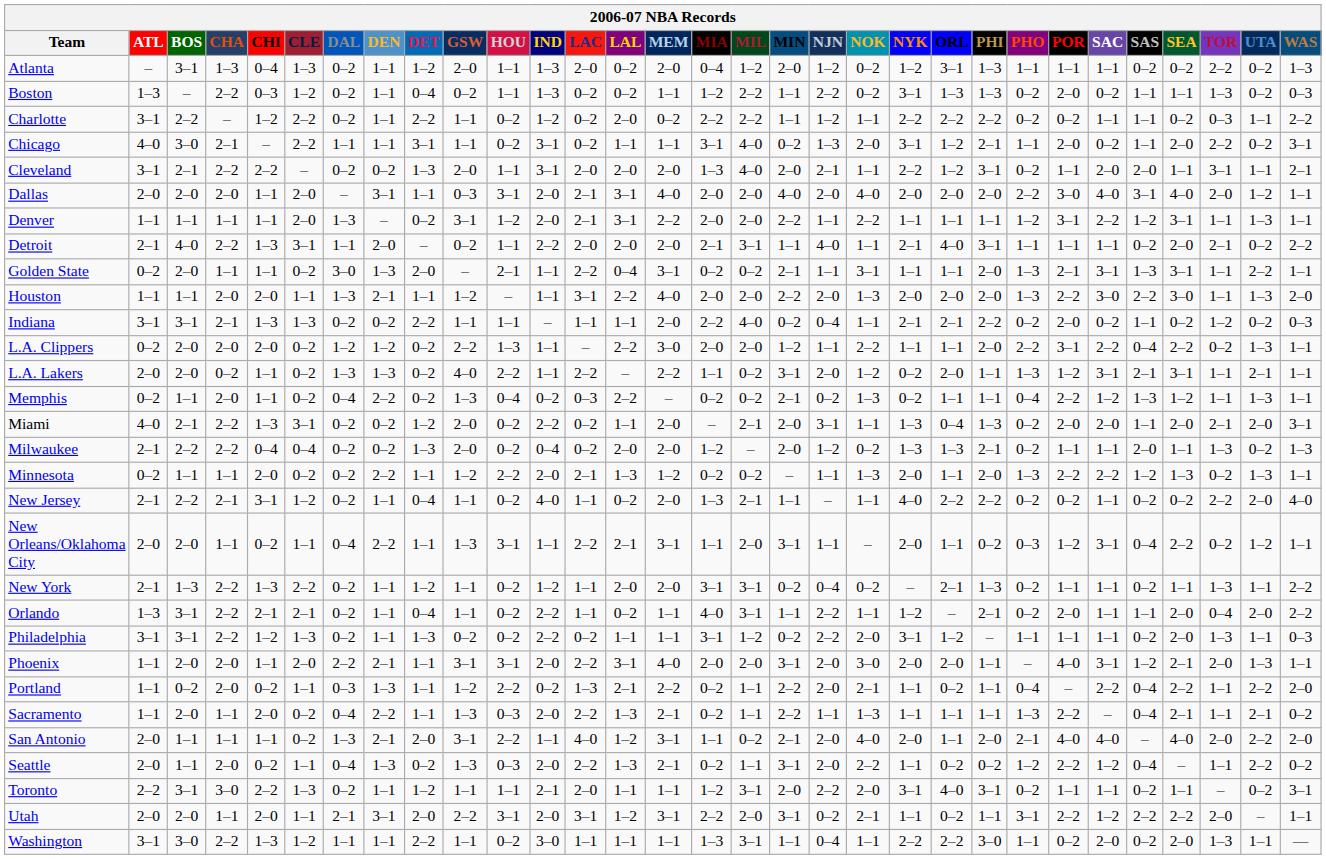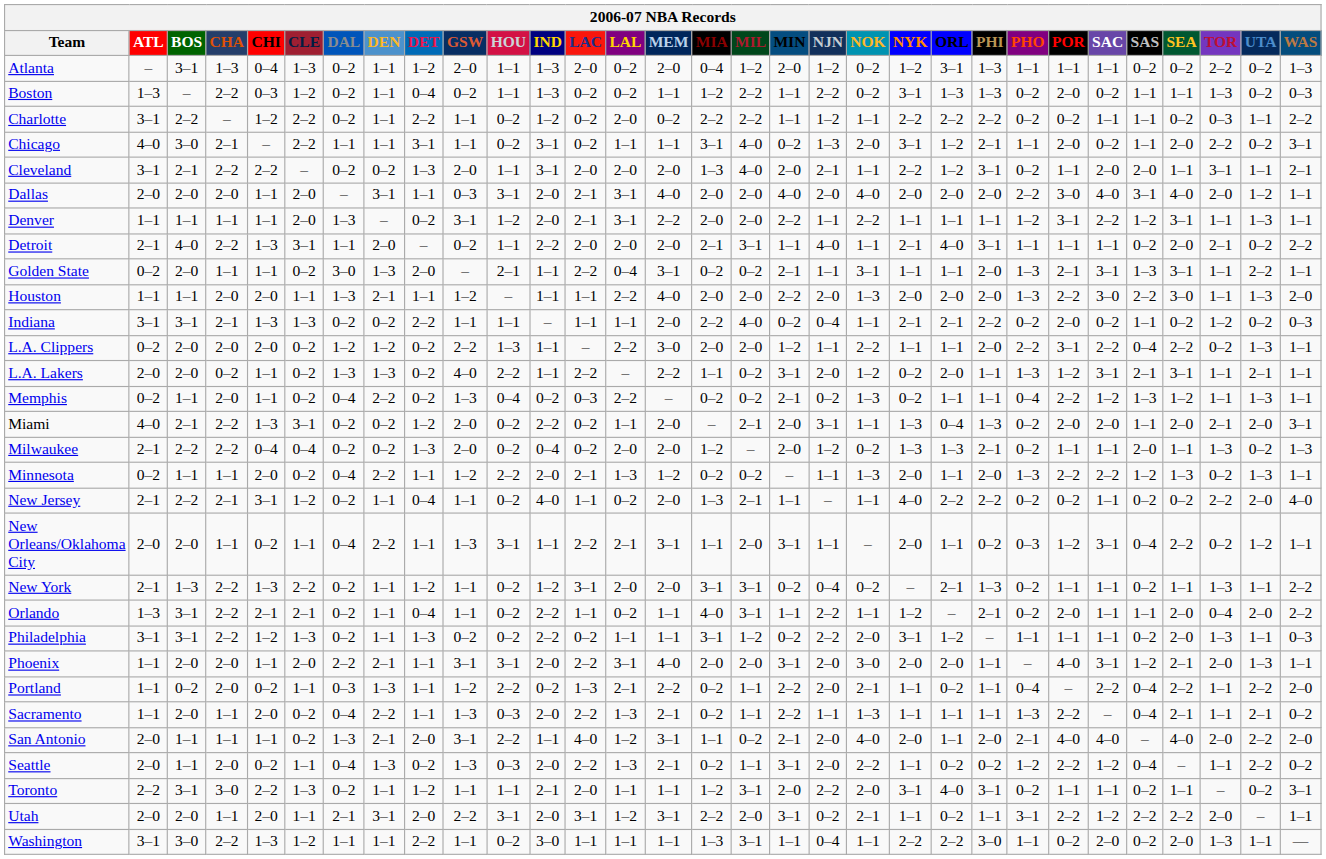Houston | LAC: 3–1 -> 1–1
Minnesota | DAL: 0–2 -> 0–4
New York | LAC: 1–1 -> 3–1
